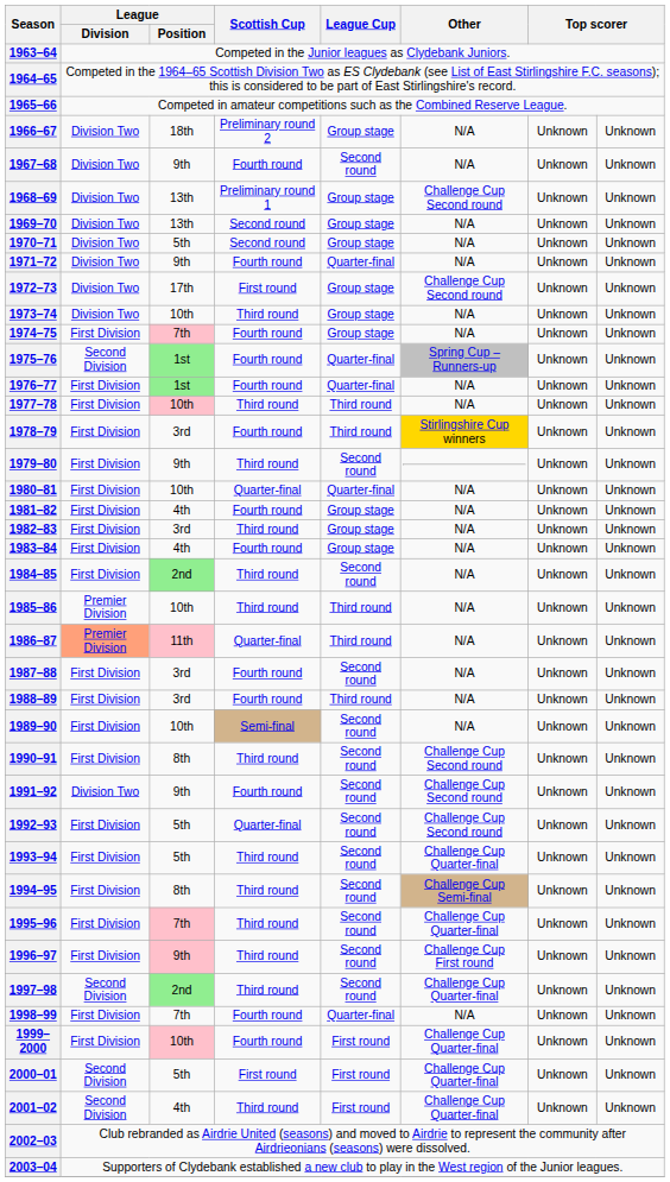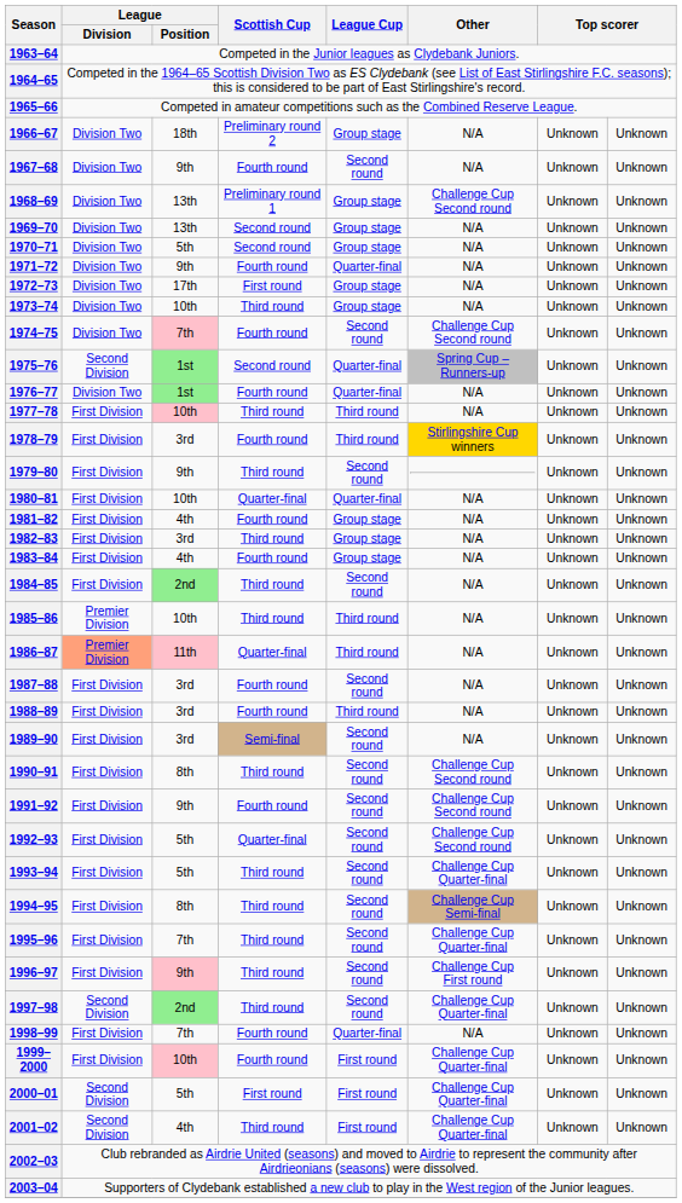1972–73 | Other: Challenge Cup Second round -> N/A
1974–75 | League / Division: First Division -> Division Two
1974–75 | League Cup: Group stage -> Second round
1974–75 | Other: N/A -> Challenge Cup Second round
1975–76 | Scottish Cup: Fourth round -> Second round
1976–77 | League / Division: First Division -> Division Two
1989–90 | League / Position: 10th -> 3rd
1991–92 | League / Division: Division Two -> First Division
1995–96 | League / Position: pink background -> no background
